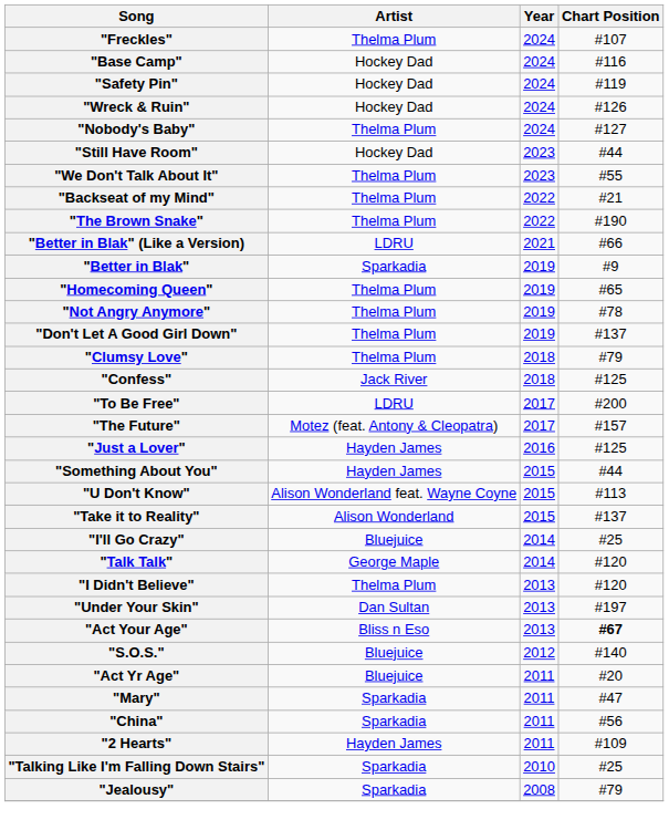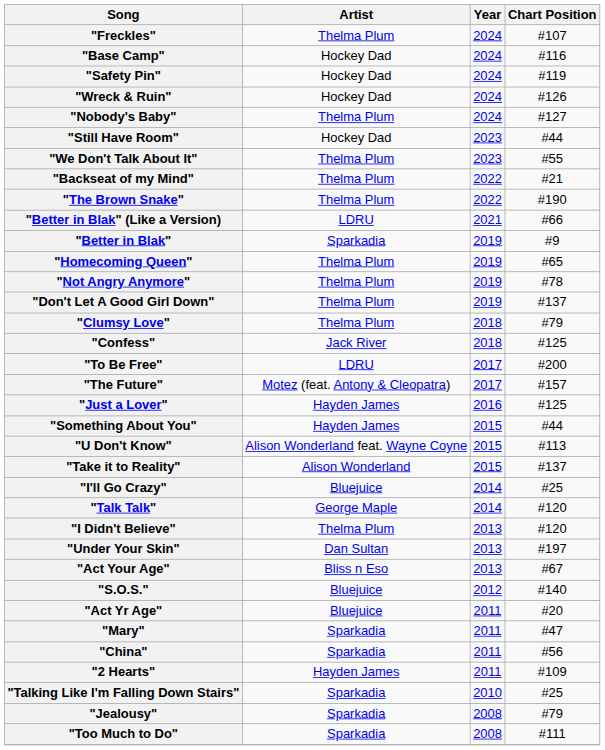"Act Your Age" | Chart Position: bold -> normal
+ row: "Too Much to Do" | Sparkadia | 2008 | #111
